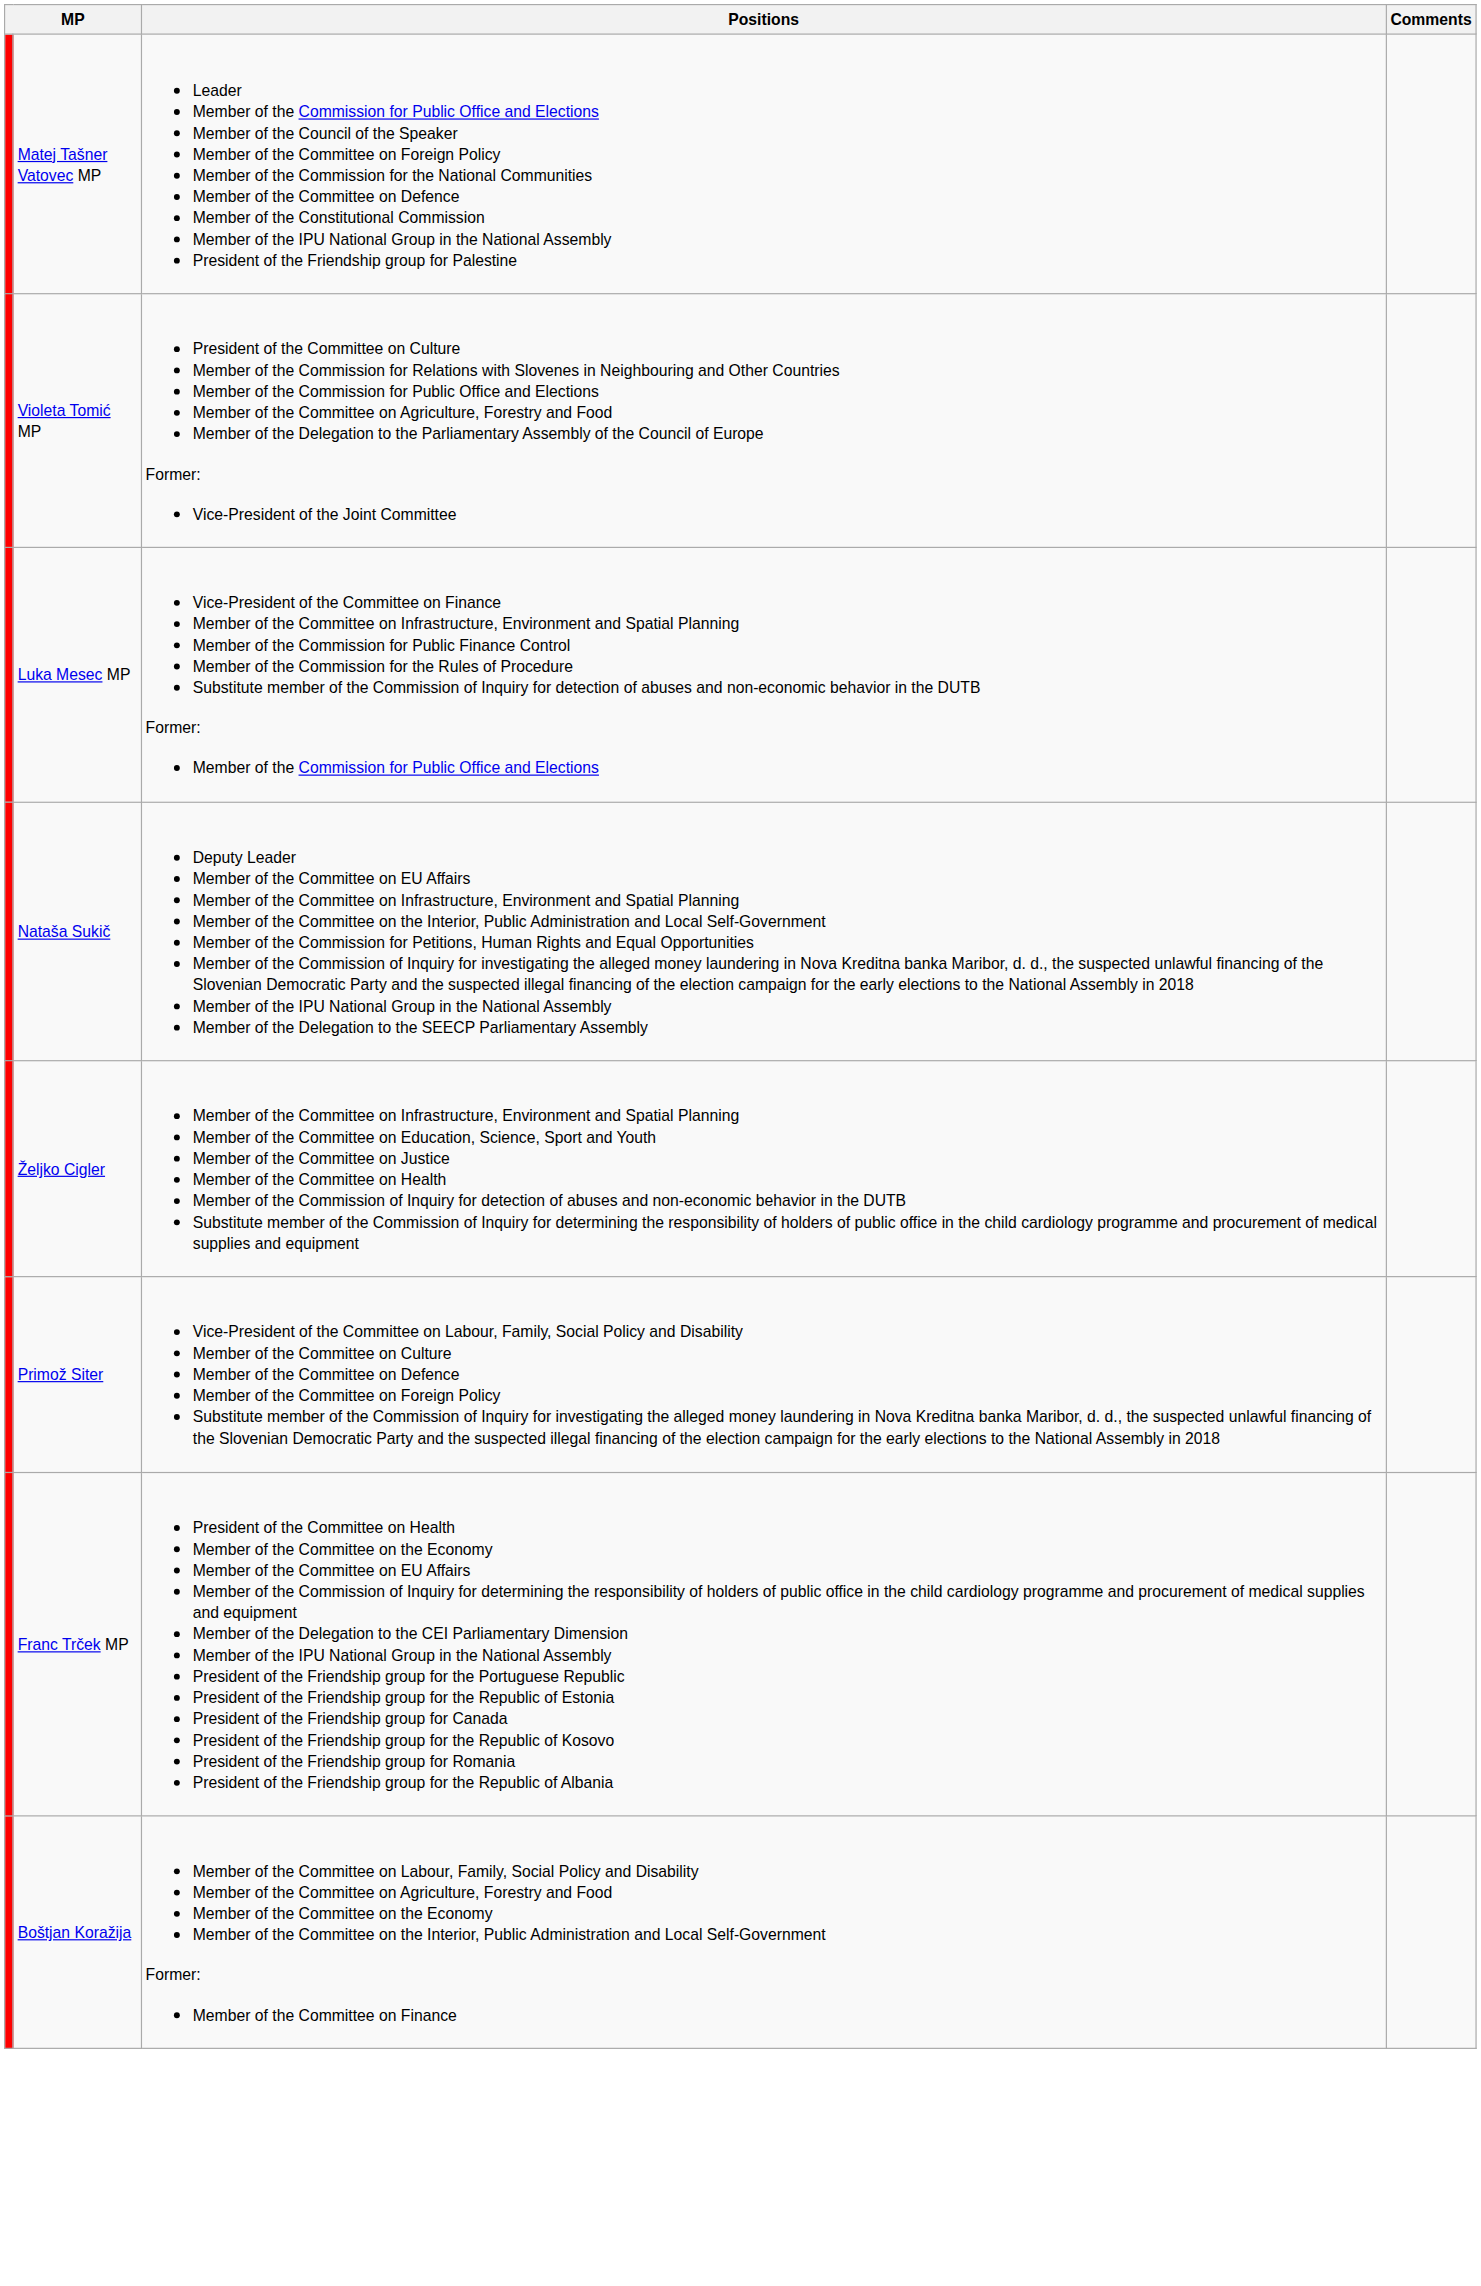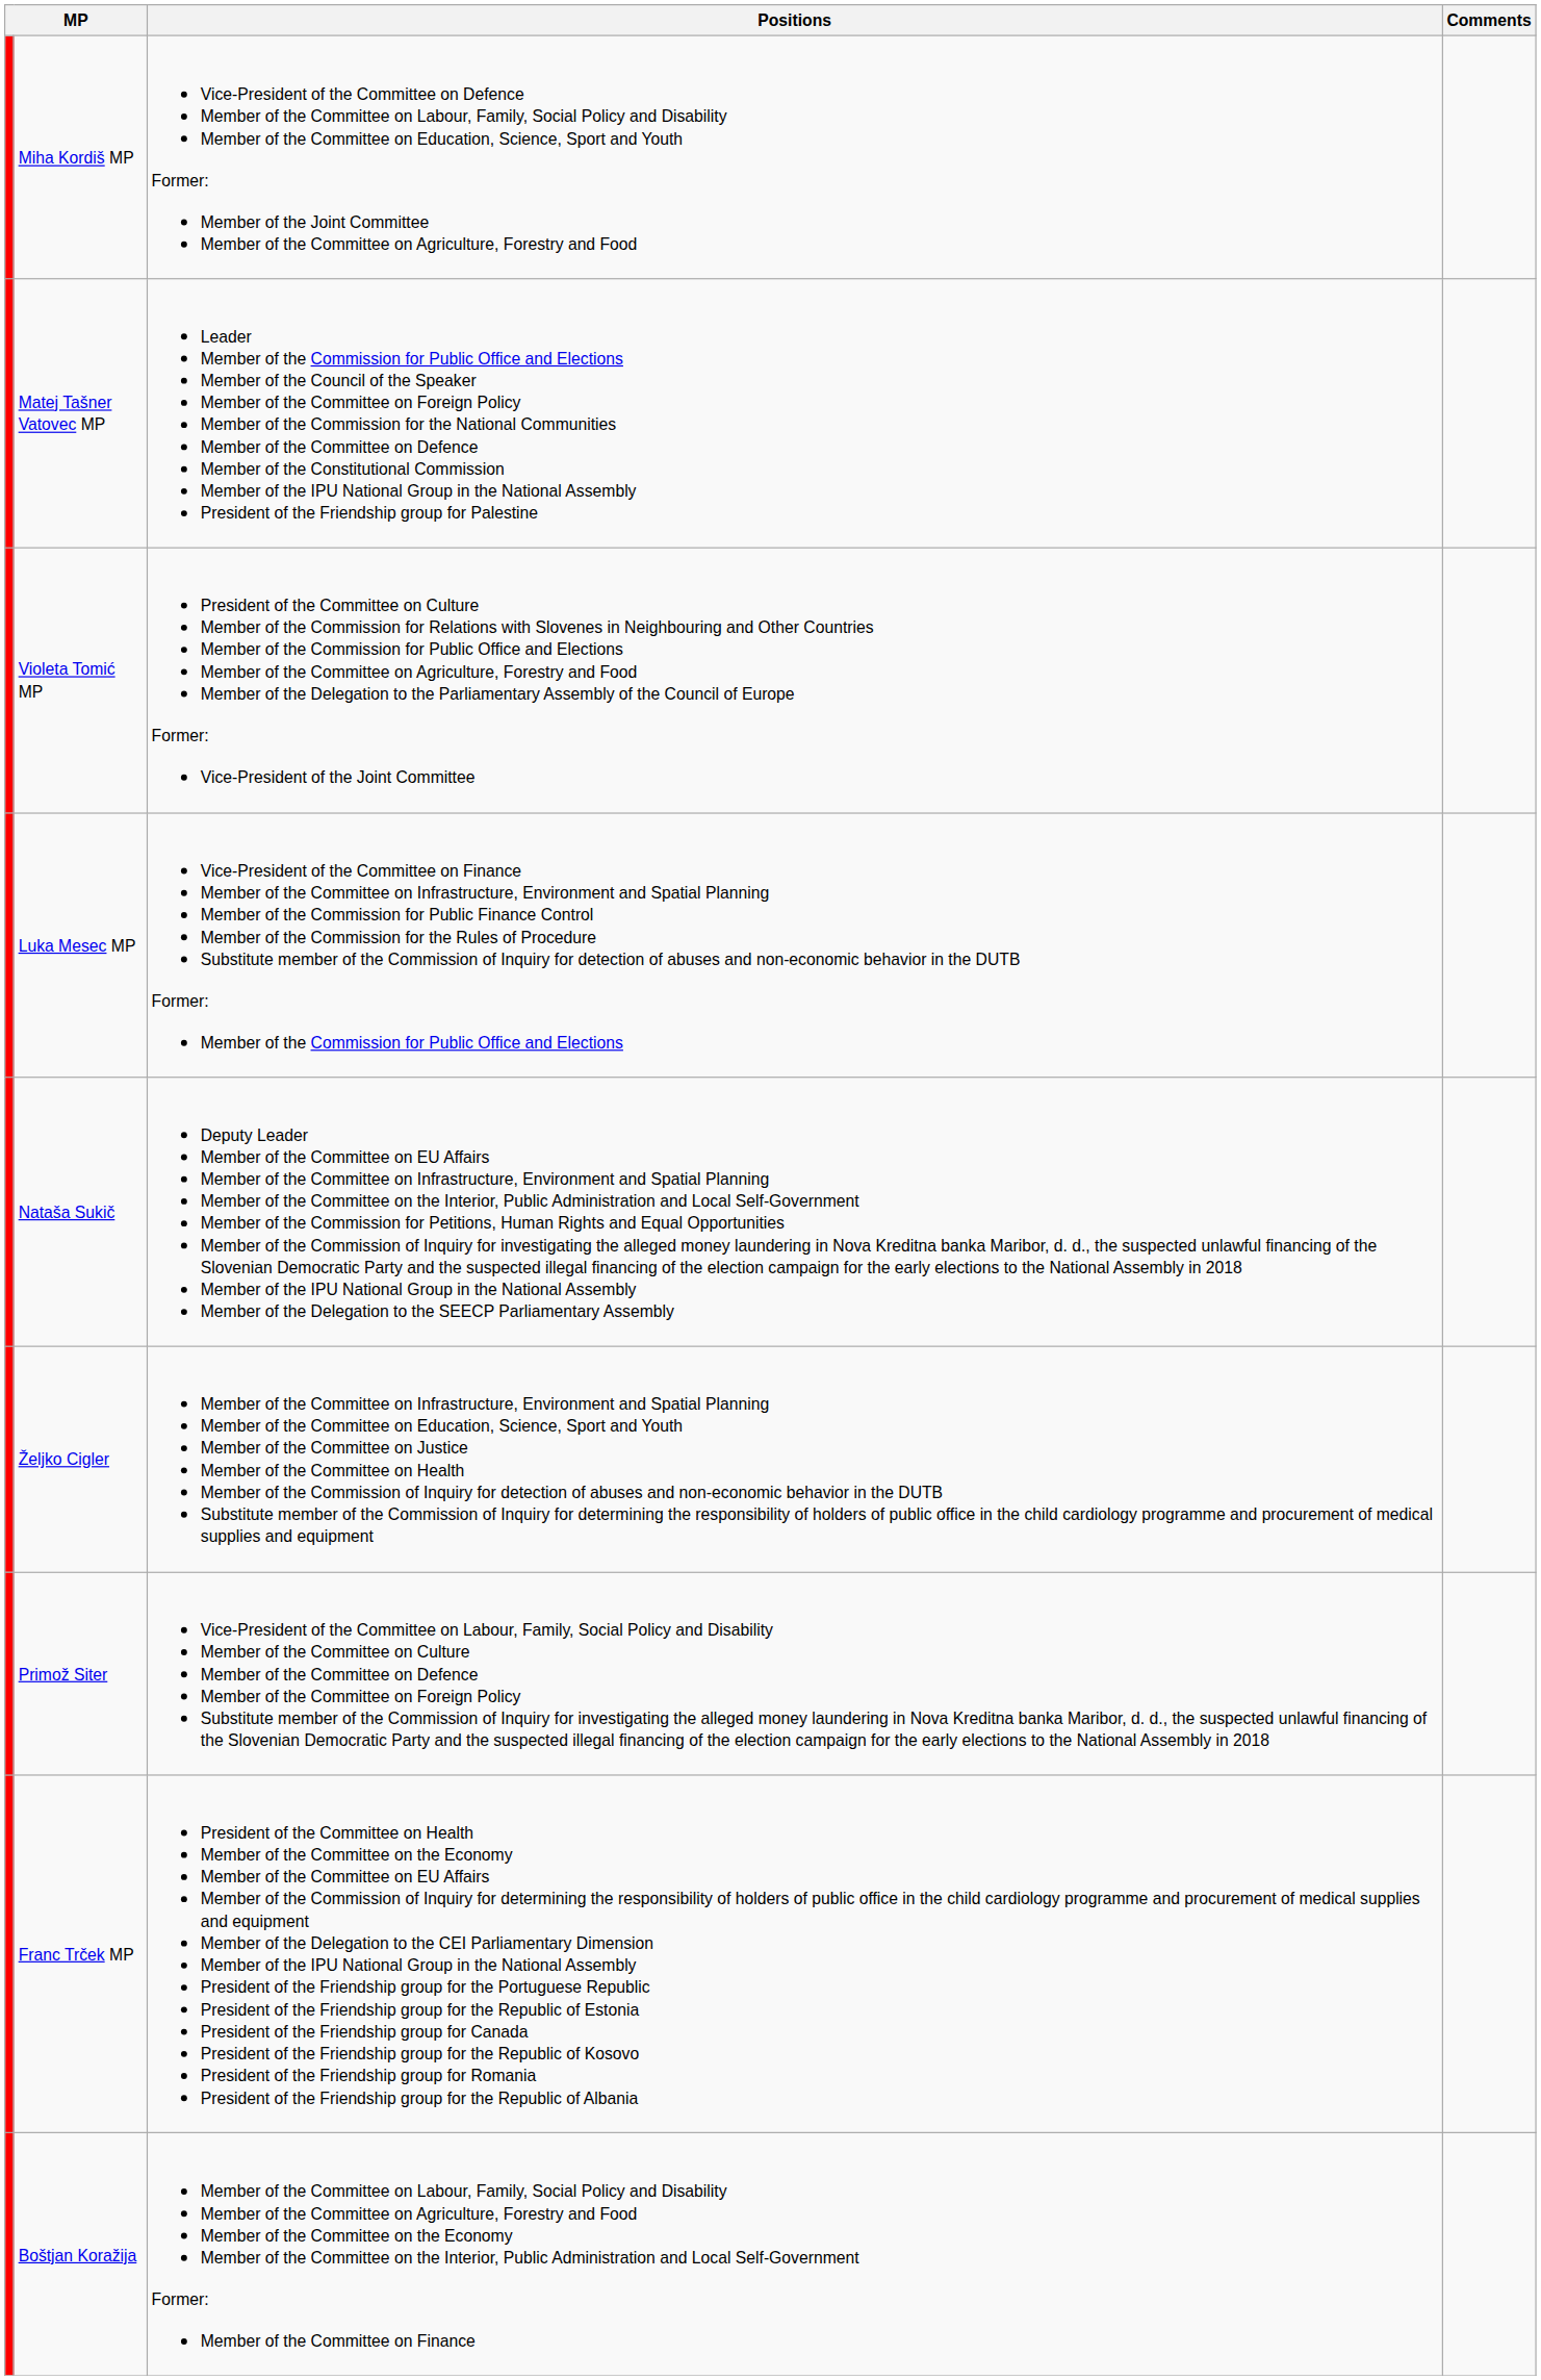+ row: Miha Kordiš MP | Vice-President of the Committee on Defence Member of the Committee on Labour, Family, Social Policy and Disability Member of the Committee on Education, Science, Sport and Youth Former: Member of the Joint Committee Member of the Committee on Agriculture, Forestry and Food
